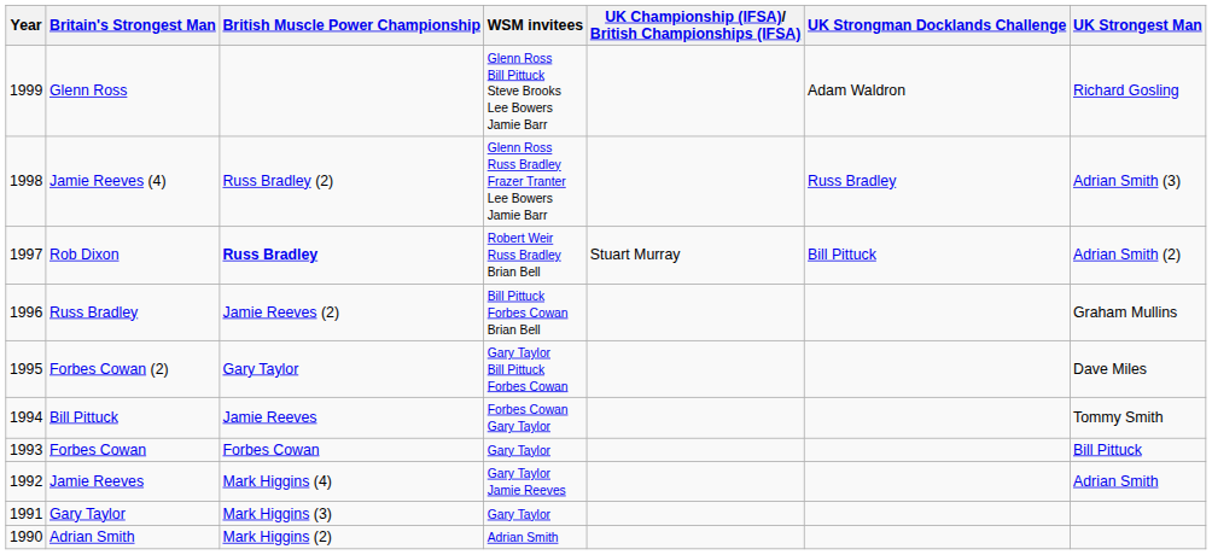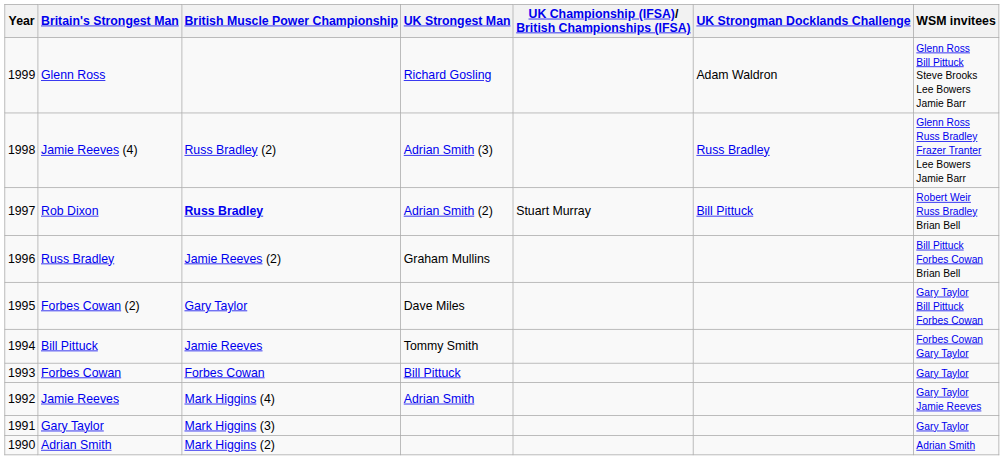columns swapped: UK Strongest Man <-> WSM invitees
